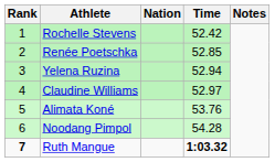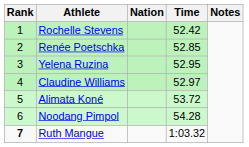Yelena Ruzina | Time: 52.94 -> 52.95
Alimata Koné | Time: 53.76 -> 53.72
Ruth Mangue | Time: bold -> normal
